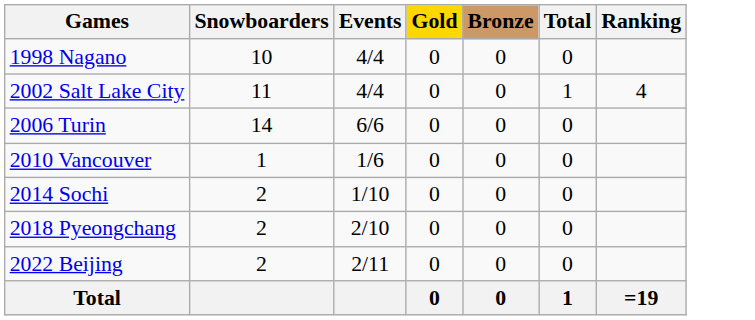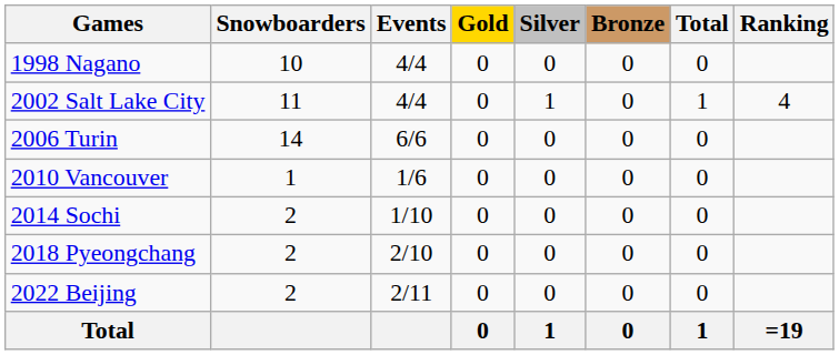+ column: Silver | 0 | 1 | 0 | 0 | 0 | 0 | 0 | 1
